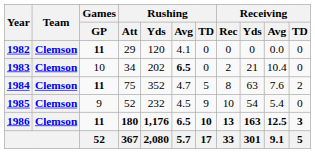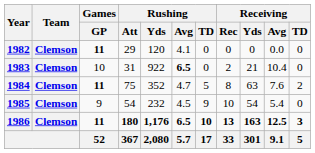1983 | Rushing / Att: 34 -> 31
1983 | Rushing / Yds: 202 -> 922
1985 | Rushing / Att: 52 -> 54
